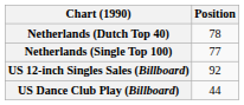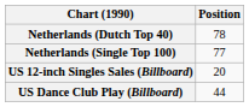US 12-inch Singles Sales (Billboard) | Position: 92 -> 20
